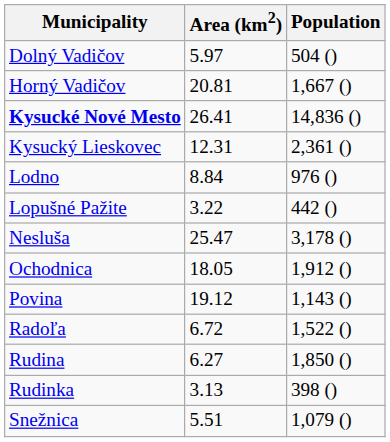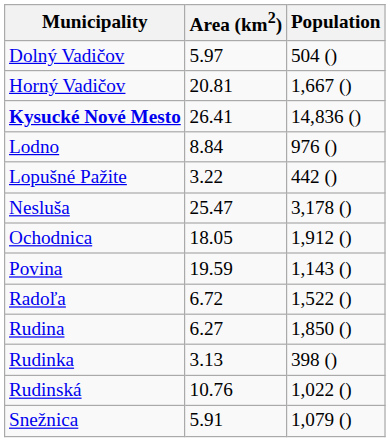- row: Kysucký Lieskovec | 12.31 | 2,361 ()
Povina | Area (km2): 19.12 -> 19.59
+ row: Rudinská | 10.76 | 1,022 ()
Snežnica | Area (km2): 5.51 -> 5.91
